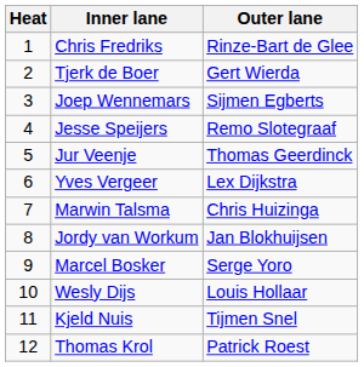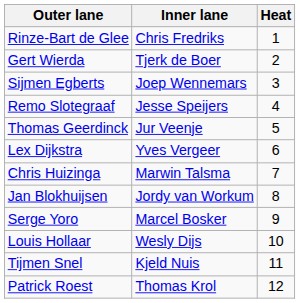columns swapped: Heat <-> Outer lane
